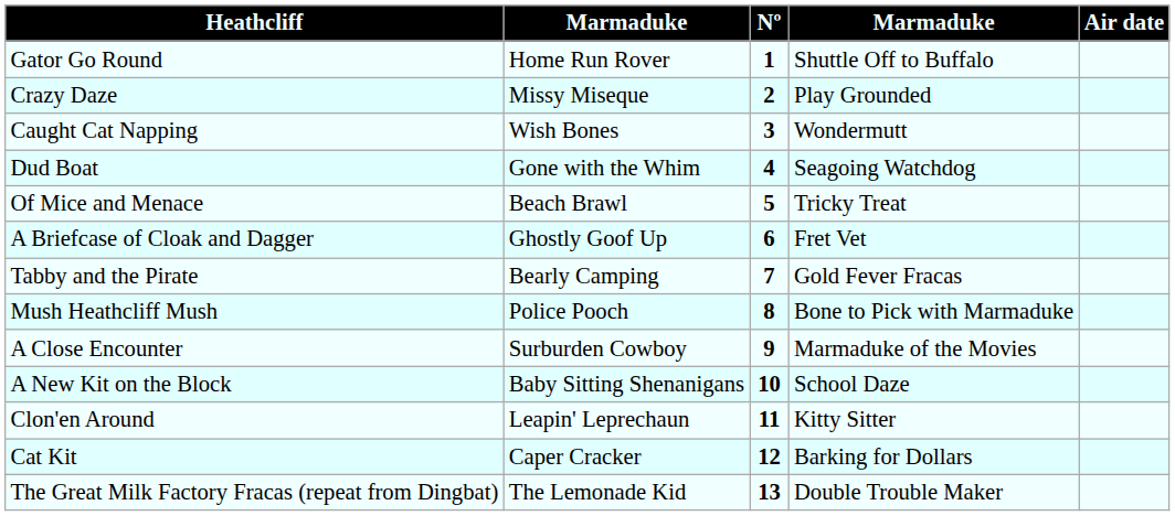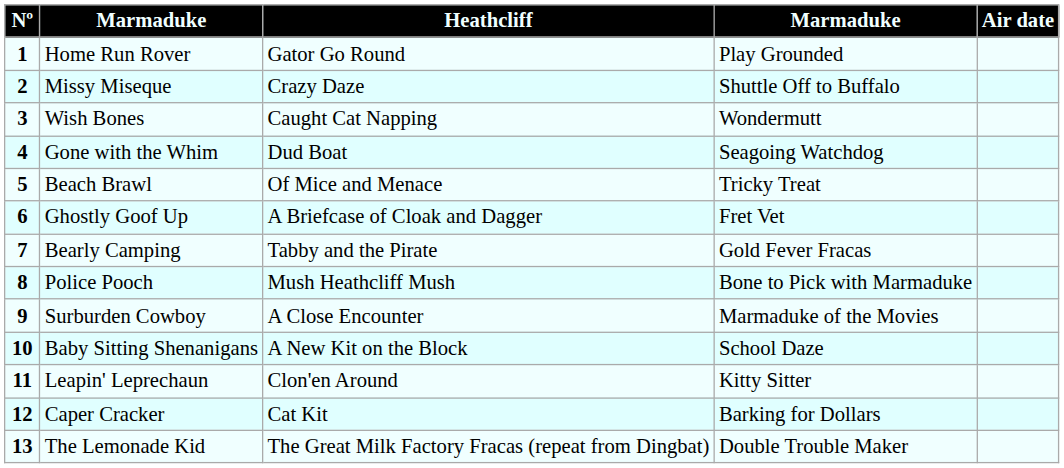columns swapped: Nº <-> Heathcliff
Home Run Rover | column 4: Shuttle Off to Buffalo -> Play Grounded
Missy Miseque | column 4: Play Grounded -> Shuttle Off to Buffalo
